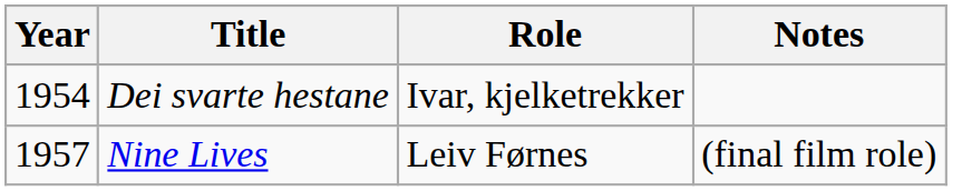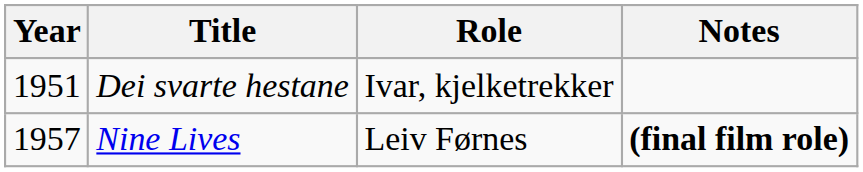Dei svarte hestane | Year: 1954 -> 1951
Nine Lives | Notes: normal -> bold
